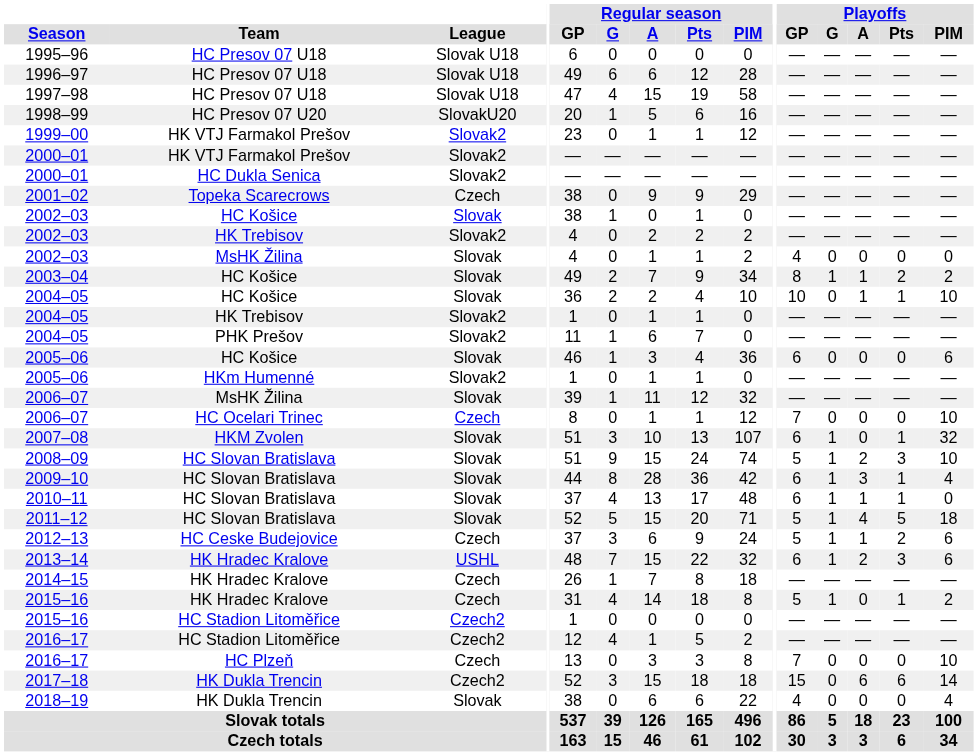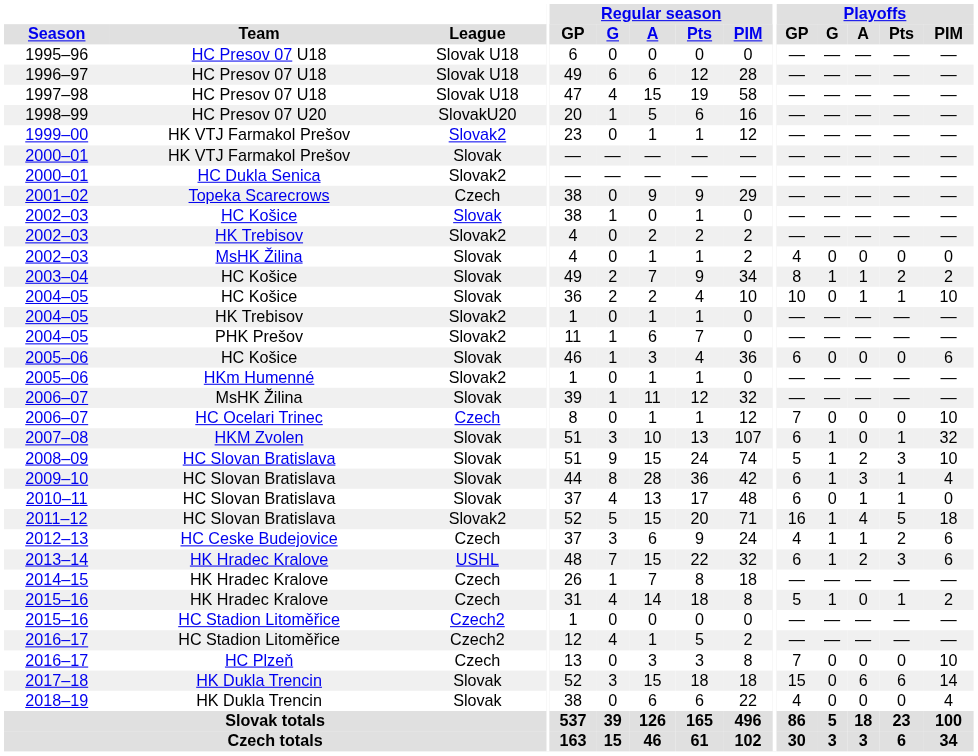2000–01 / HK VTJ Farmakol Prešov | League: Slovak2 -> Slovak
2010–11 | Playoffs / G: 1 -> 0
2011–12 | League: Slovak -> Slovak2
2011–12 | Playoffs / GP: 5 -> 16
2012–13 | Playoffs / GP: 5 -> 4
2017–18 | League: Czech2 -> Slovak
